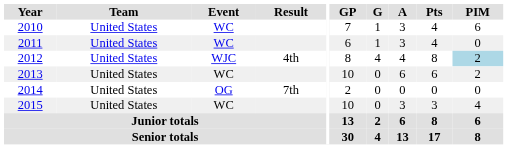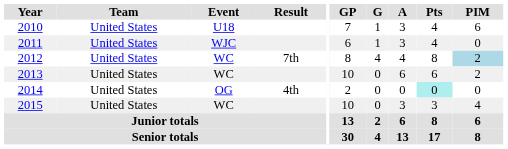2010 | Event: WC -> U18
2011 | Event: WC -> WJC
2012 | Event: WJC -> WC
2012 | Result: 4th -> 7th
2014 | Result: 7th -> 4th
2014 | Pts: no background -> paleturquoise background
